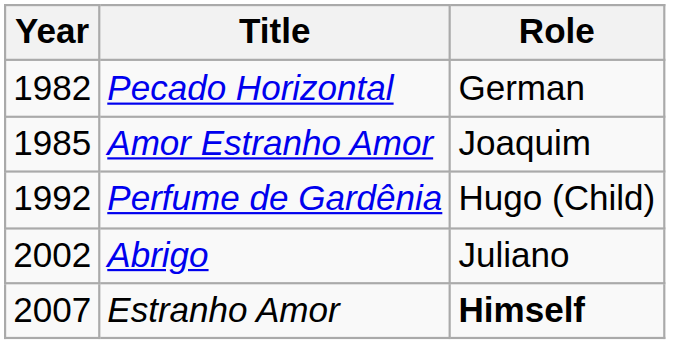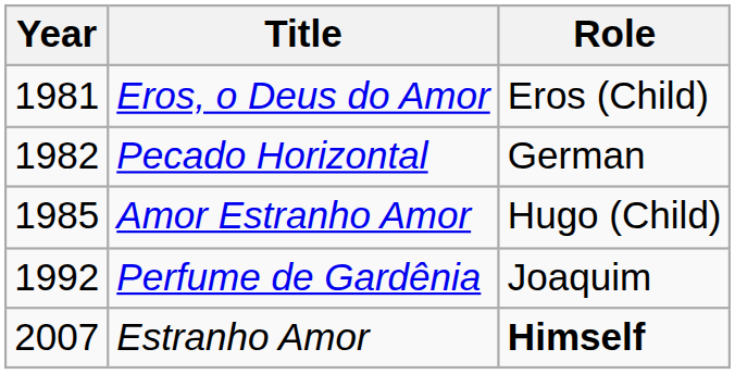+ row: 1981 | Eros, o Deus do Amor | Eros (Child)
Amor Estranho Amor | Role: Joaquim -> Hugo (Child)
Perfume de Gardênia | Role: Hugo (Child) -> Joaquim
- row: 2002 | Abrigo | Juliano
